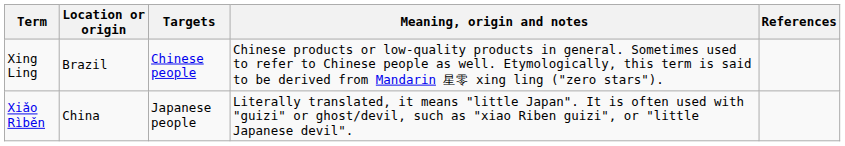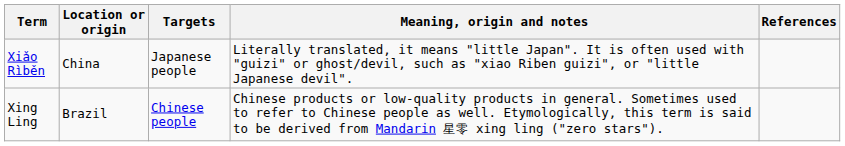rows swapped: Xiǎo Rìběn <-> Xing Ling
